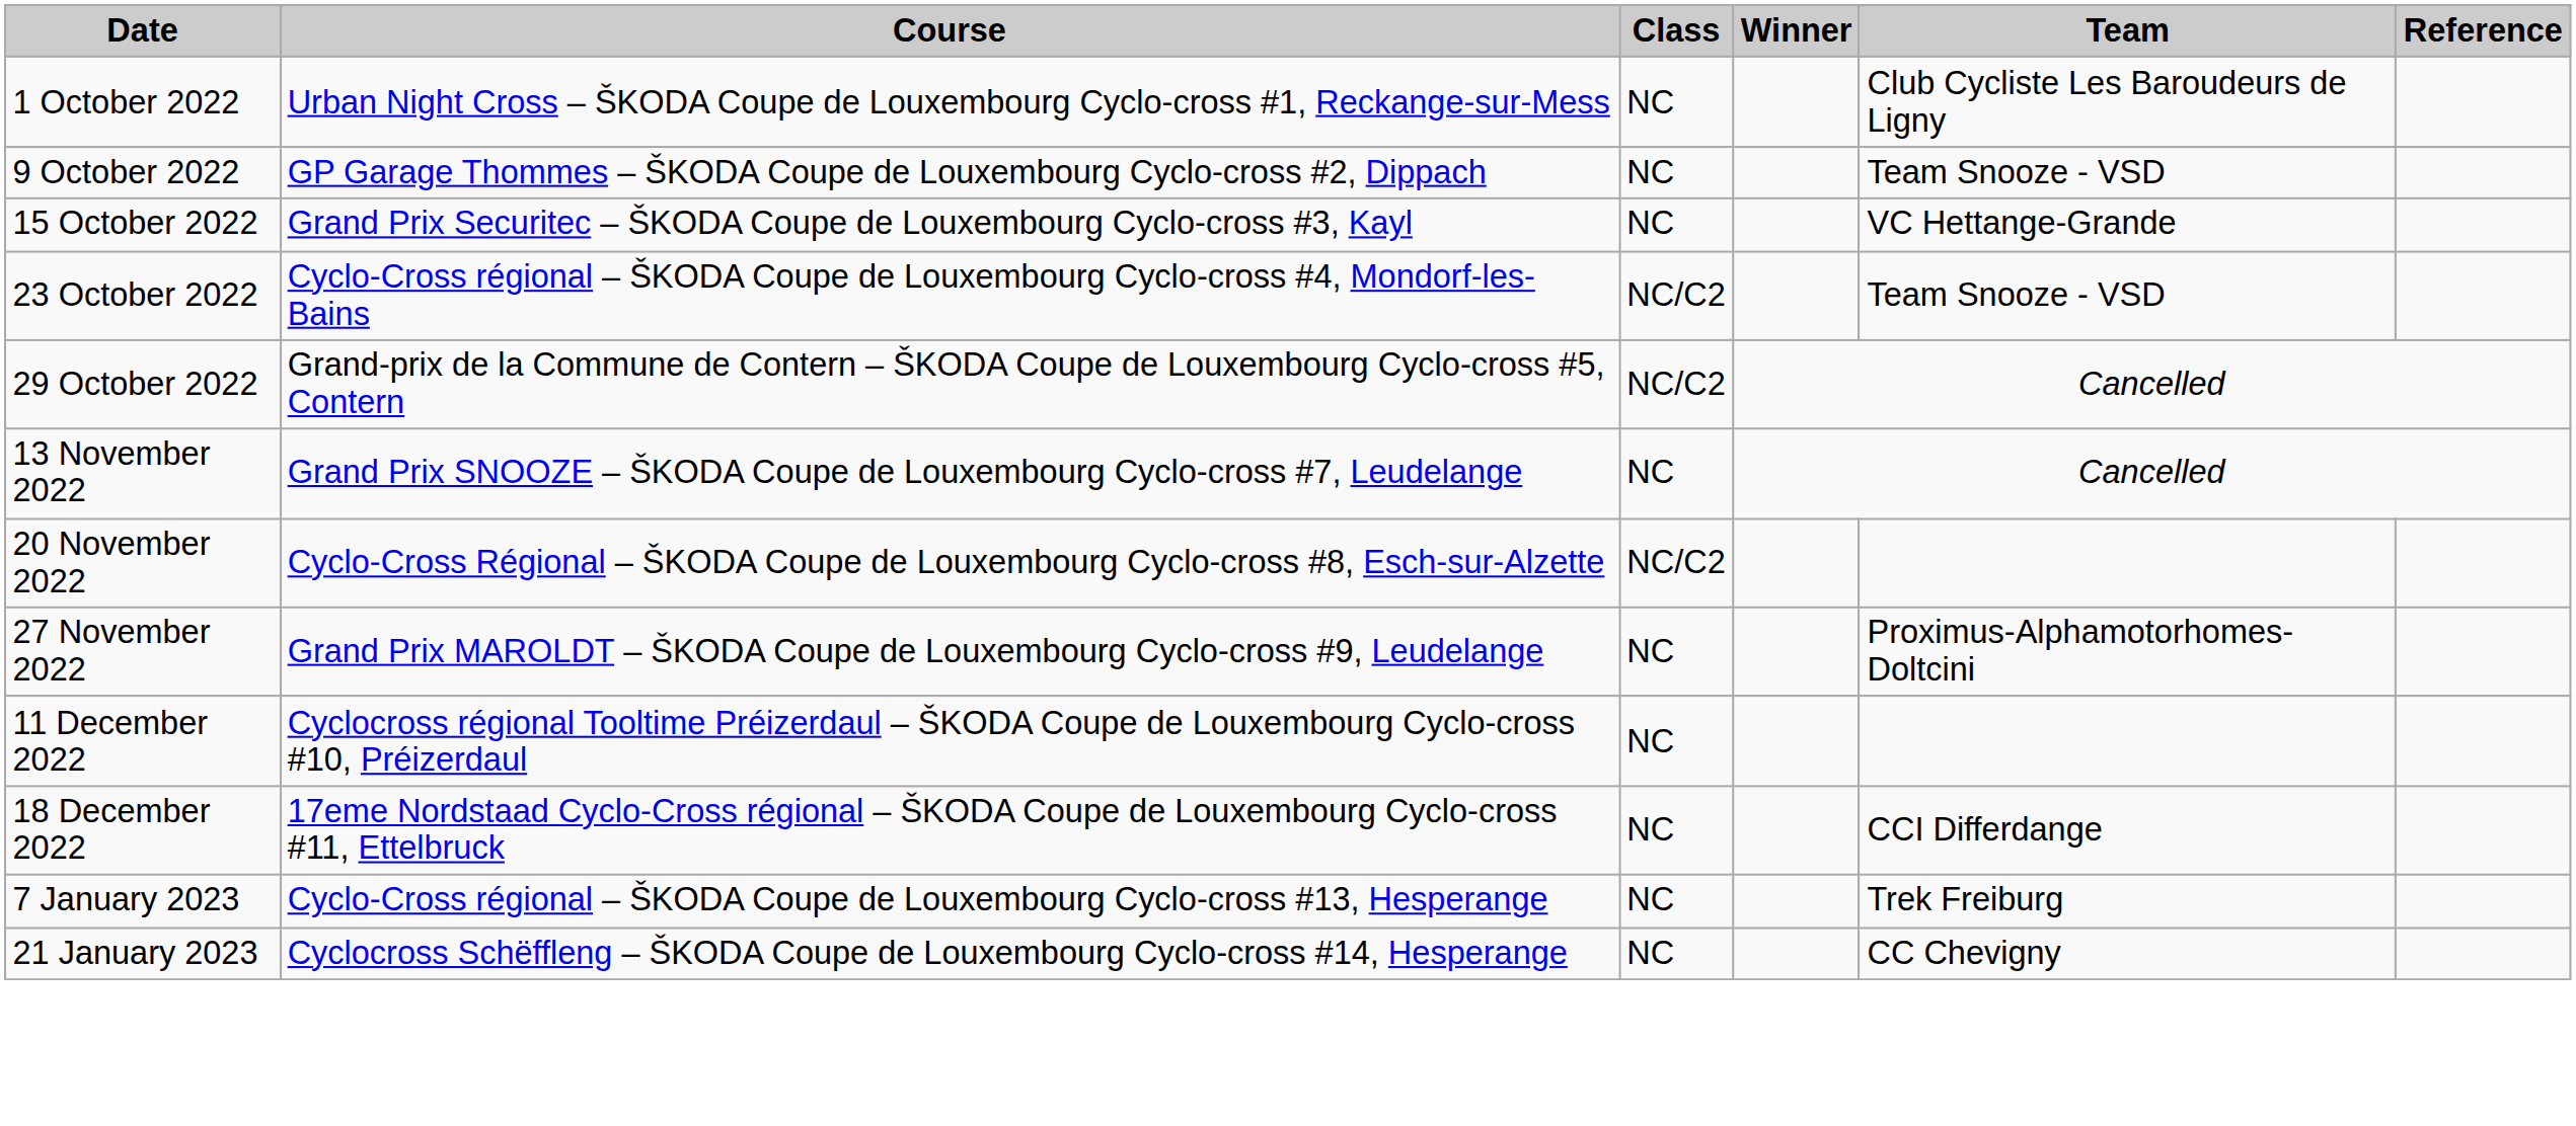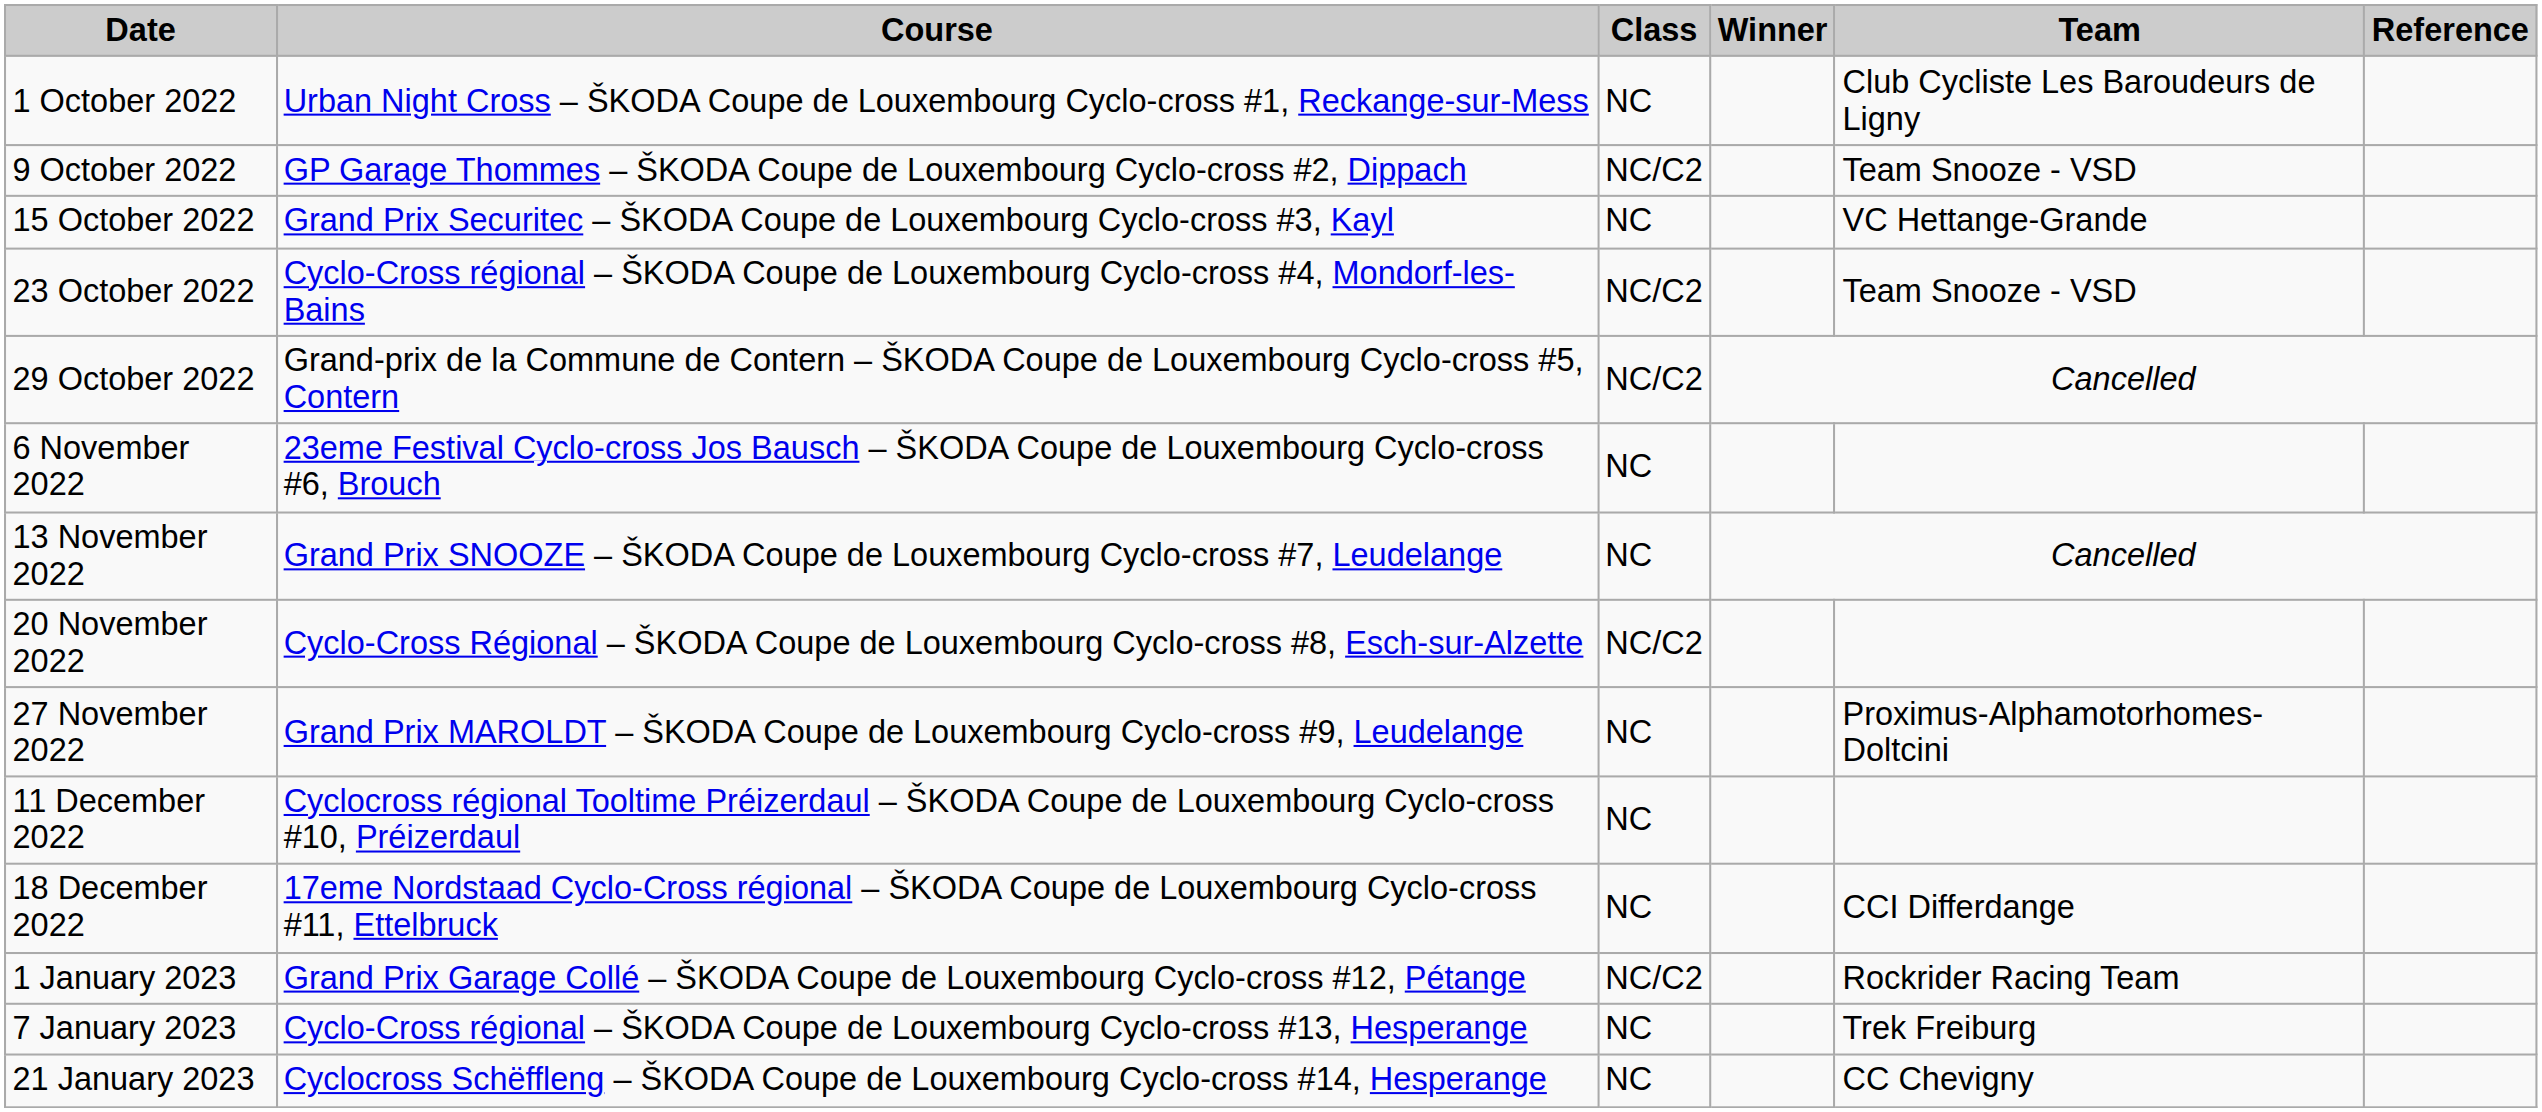9 October 2022 | Class: NC -> NC/C2
+ row: 6 November 2022 | 23eme Festival Cyclo-cross Jos Bausch – ŠKODA Coupe de Louxembourg Cyclo-cross #6, Brouch | NC
+ row: 1 January 2023 | Grand Prix Garage Collé – ŠKODA Coupe de Louxembourg Cyclo-cross #12, Pétange | NC/C2 | Rockrider Racing Team
